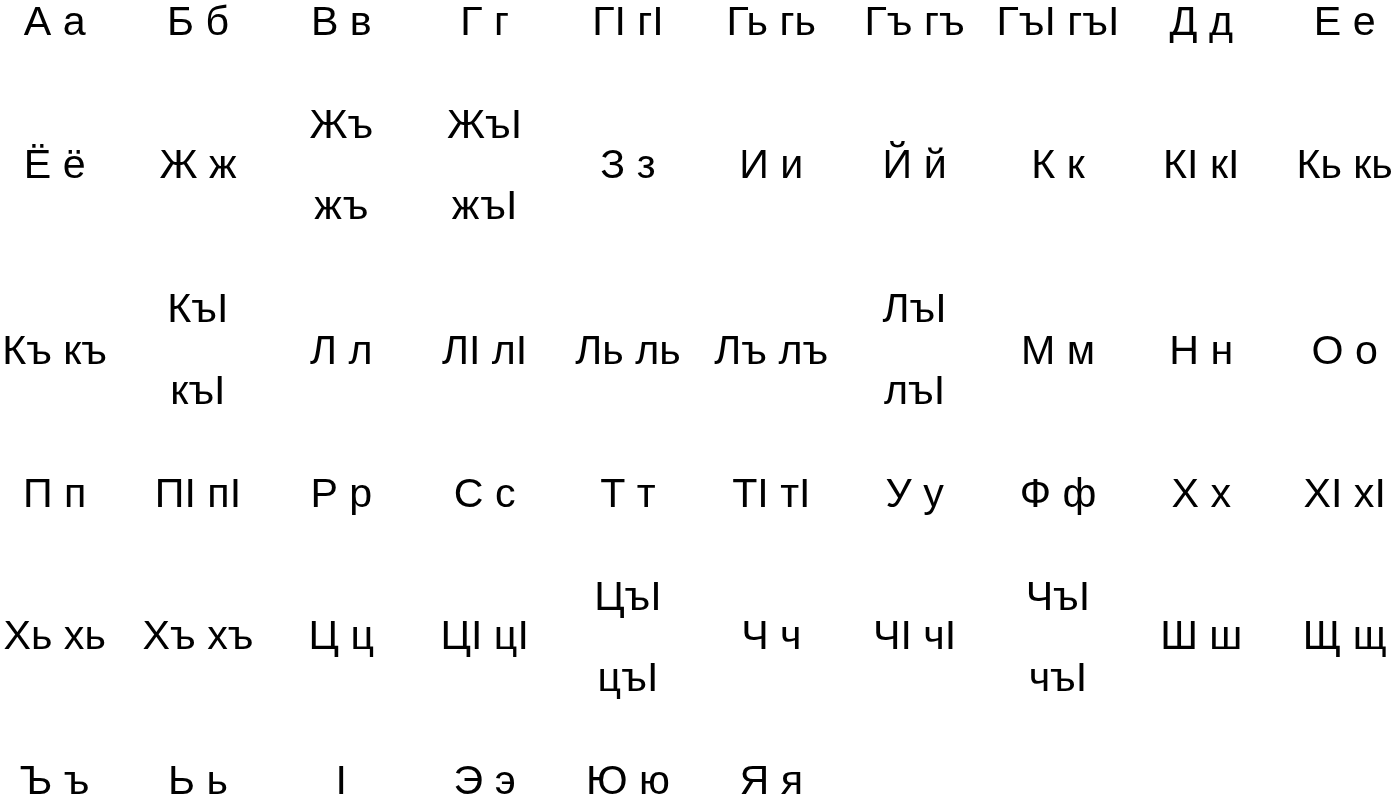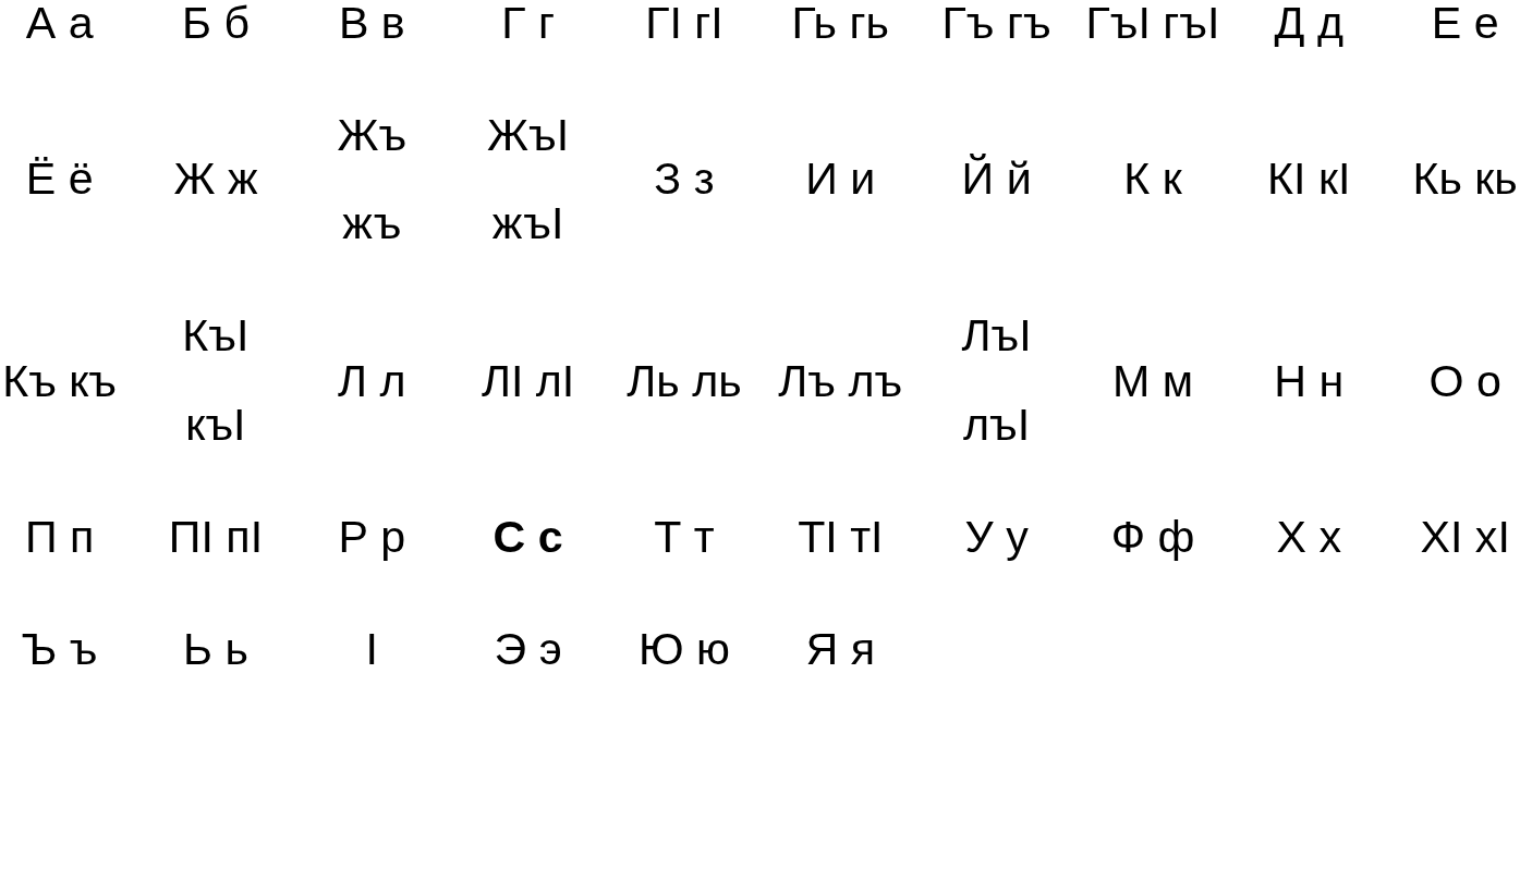П п | column 4: normal -> bold
- row: Хь хь | Хъ хъ | Ц ц | ЦӀ цӀ | ЦъӀ цъӀ | Ч ч | ЧӀ чӀ | ЧъӀ чъӀ | Ш ш | Щ щ
